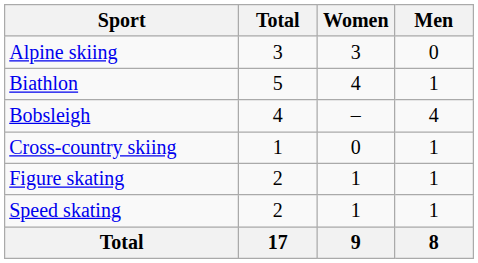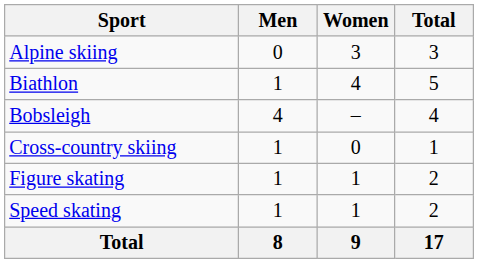columns swapped: Men <-> Total
